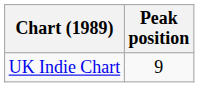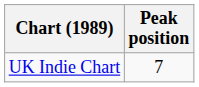UK Indie Chart | Peak position: 9 -> 7
